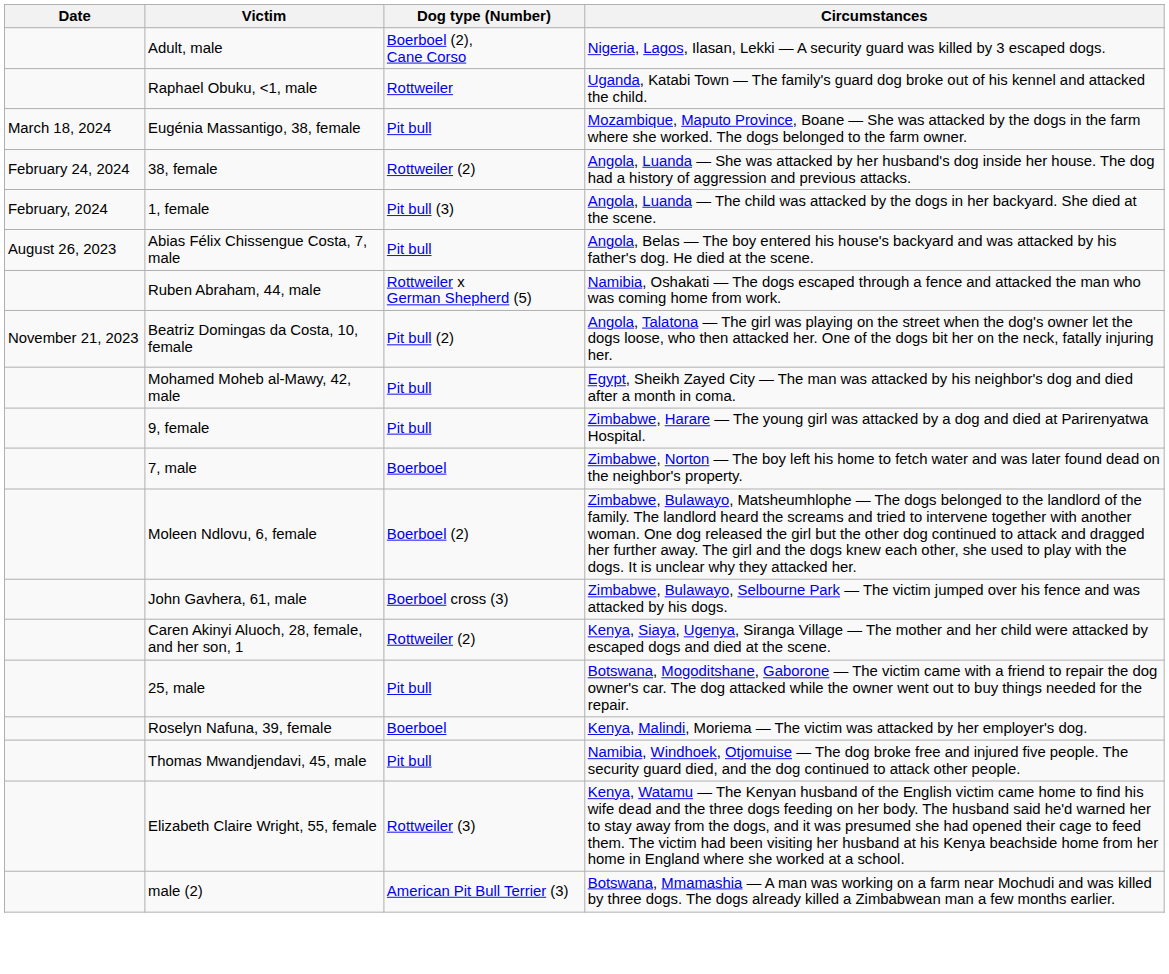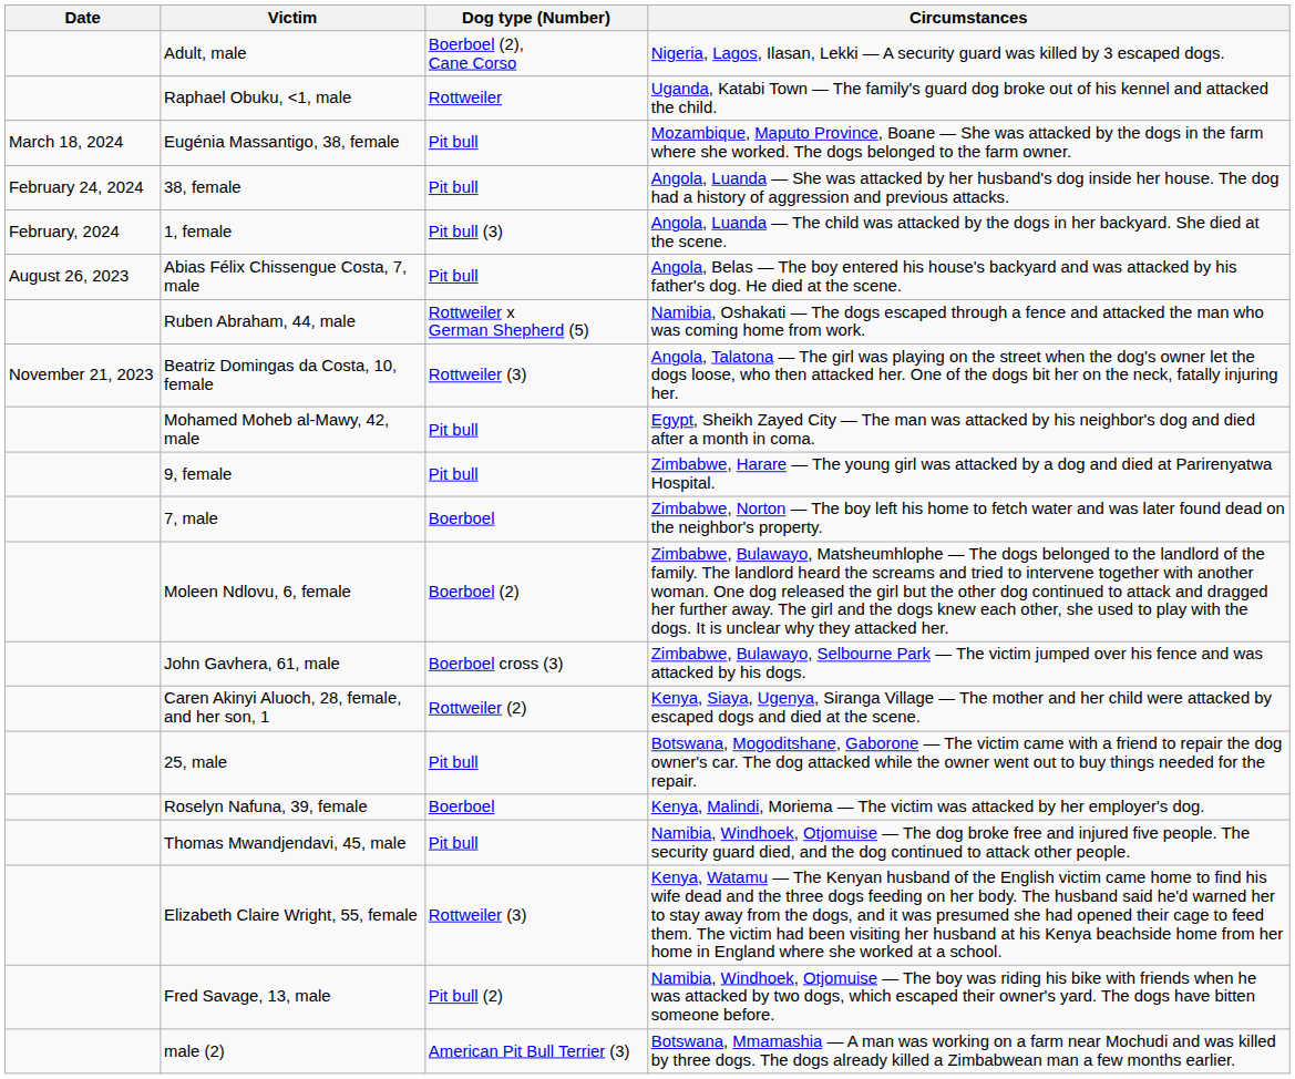38, female | Dog type (Number): Rottweiler (2) -> Pit bull
Beatriz Domingas da Costa, 10, female | Dog type (Number): Pit bull (2) -> Rottweiler (3)
+ row: Fred Savage, 13, male | Pit bull (2) | Namibia, Windhoek, Otjomuise — The boy was riding his bike with friends when he was attacked by two dogs, which escaped their owner's yard. The dogs have bitten someone before.
